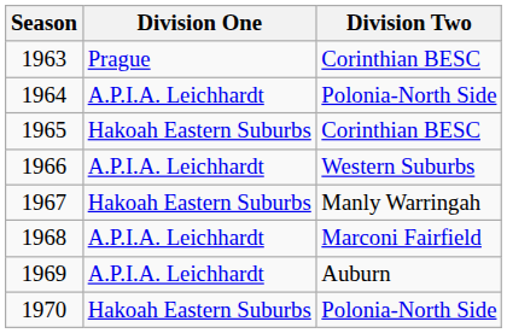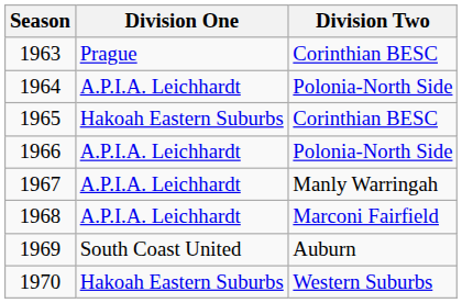1966 | Division Two: Western Suburbs -> Polonia-North Side
1967 | Division One: Hakoah Eastern Suburbs -> A.P.I.A. Leichhardt
1969 | Division One: A.P.I.A. Leichhardt -> South Coast United
1970 | Division Two: Polonia-North Side -> Western Suburbs
